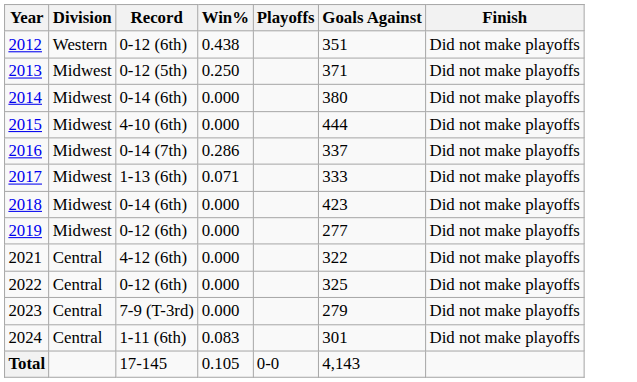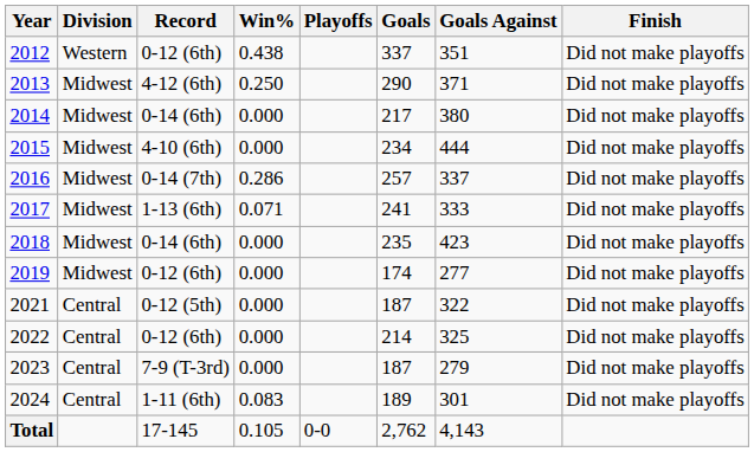+ column: Goals | 337 | 290 | 217 | 234 | 257 | 241 | 235 | 174 | 187 | 214 | 187 | 189 | 2,762
2013 | Record: 0-12 (5th) -> 4-12 (6th)
2021 | Record: 4-12 (6th) -> 0-12 (5th)
